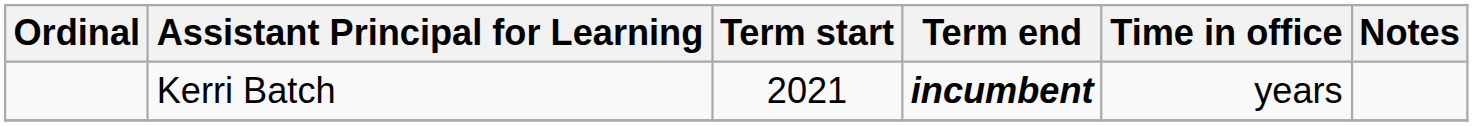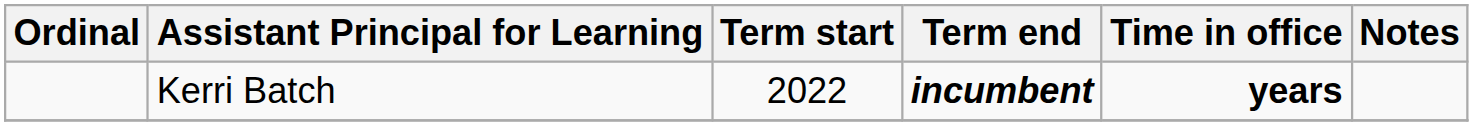Kerri Batch | Term start: 2021 -> 2022
Kerri Batch | Time in office: normal -> bold
